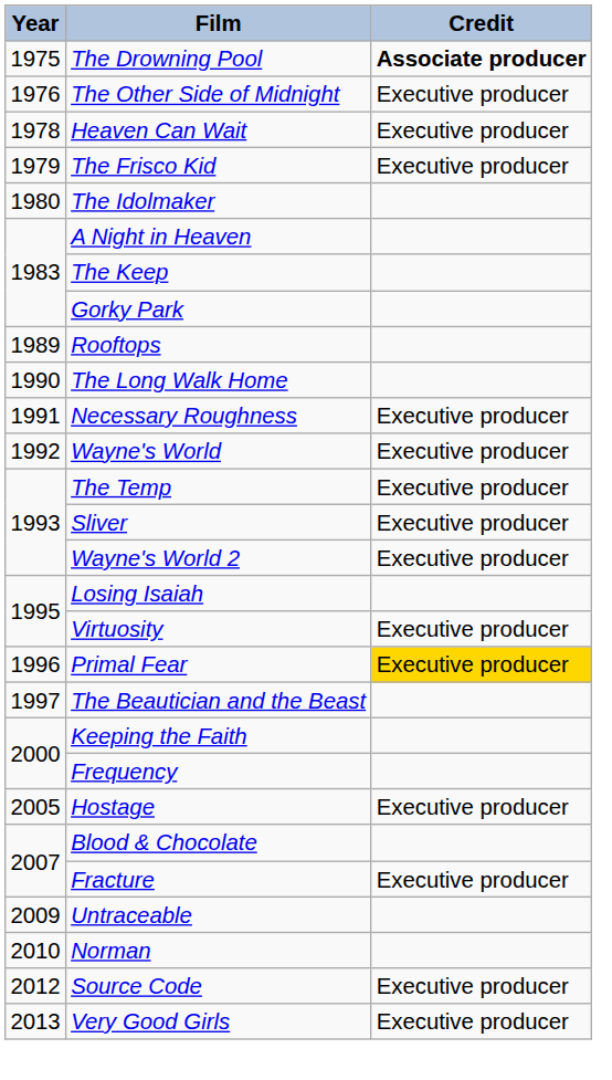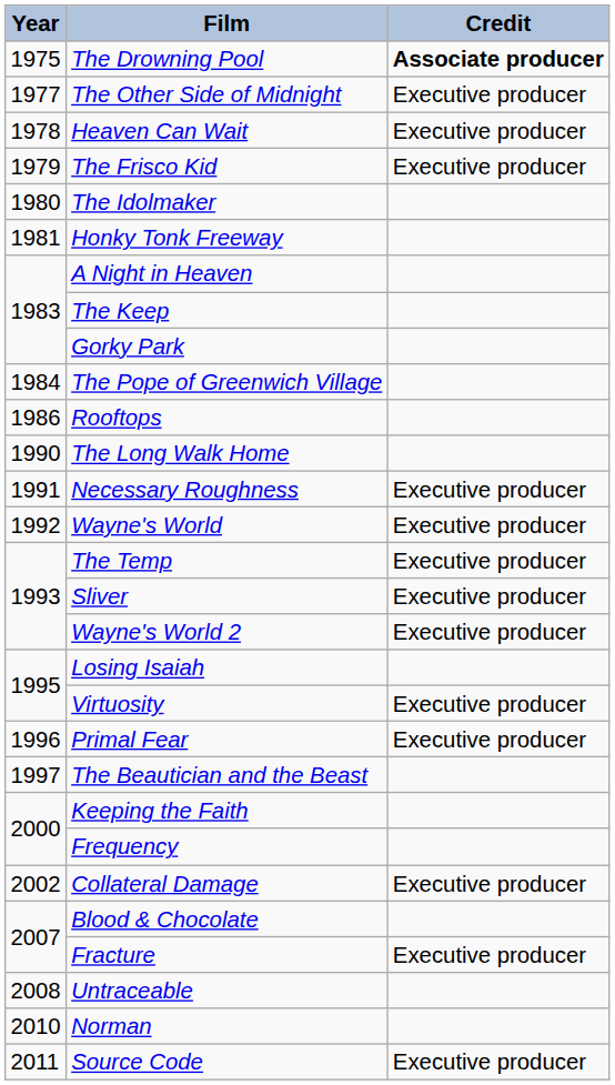The Other Side of Midnight | Year: 1976 -> 1977
+ row: 1981 | Honky Tonk Freeway
+ row: 1984 | The Pope of Greenwich Village
Rooftops | Year: 1989 -> 1986
Primal Fear | Credit: gold background -> no background
+ row: 2002 | Collateral Damage | Executive producer
- row: 2005 | Hostage | Executive producer
Untraceable | Year: 2009 -> 2008
Source Code | Year: 2012 -> 2011
- row: 2013 | Very Good Girls | Executive producer
